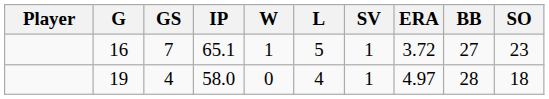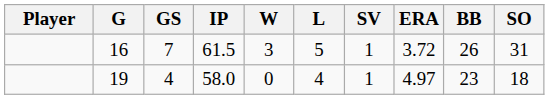16 | IP: 65.1 -> 61.5
16 | W: 1 -> 3
16 | BB: 27 -> 26
16 | SO: 23 -> 31
19 | BB: 28 -> 23
